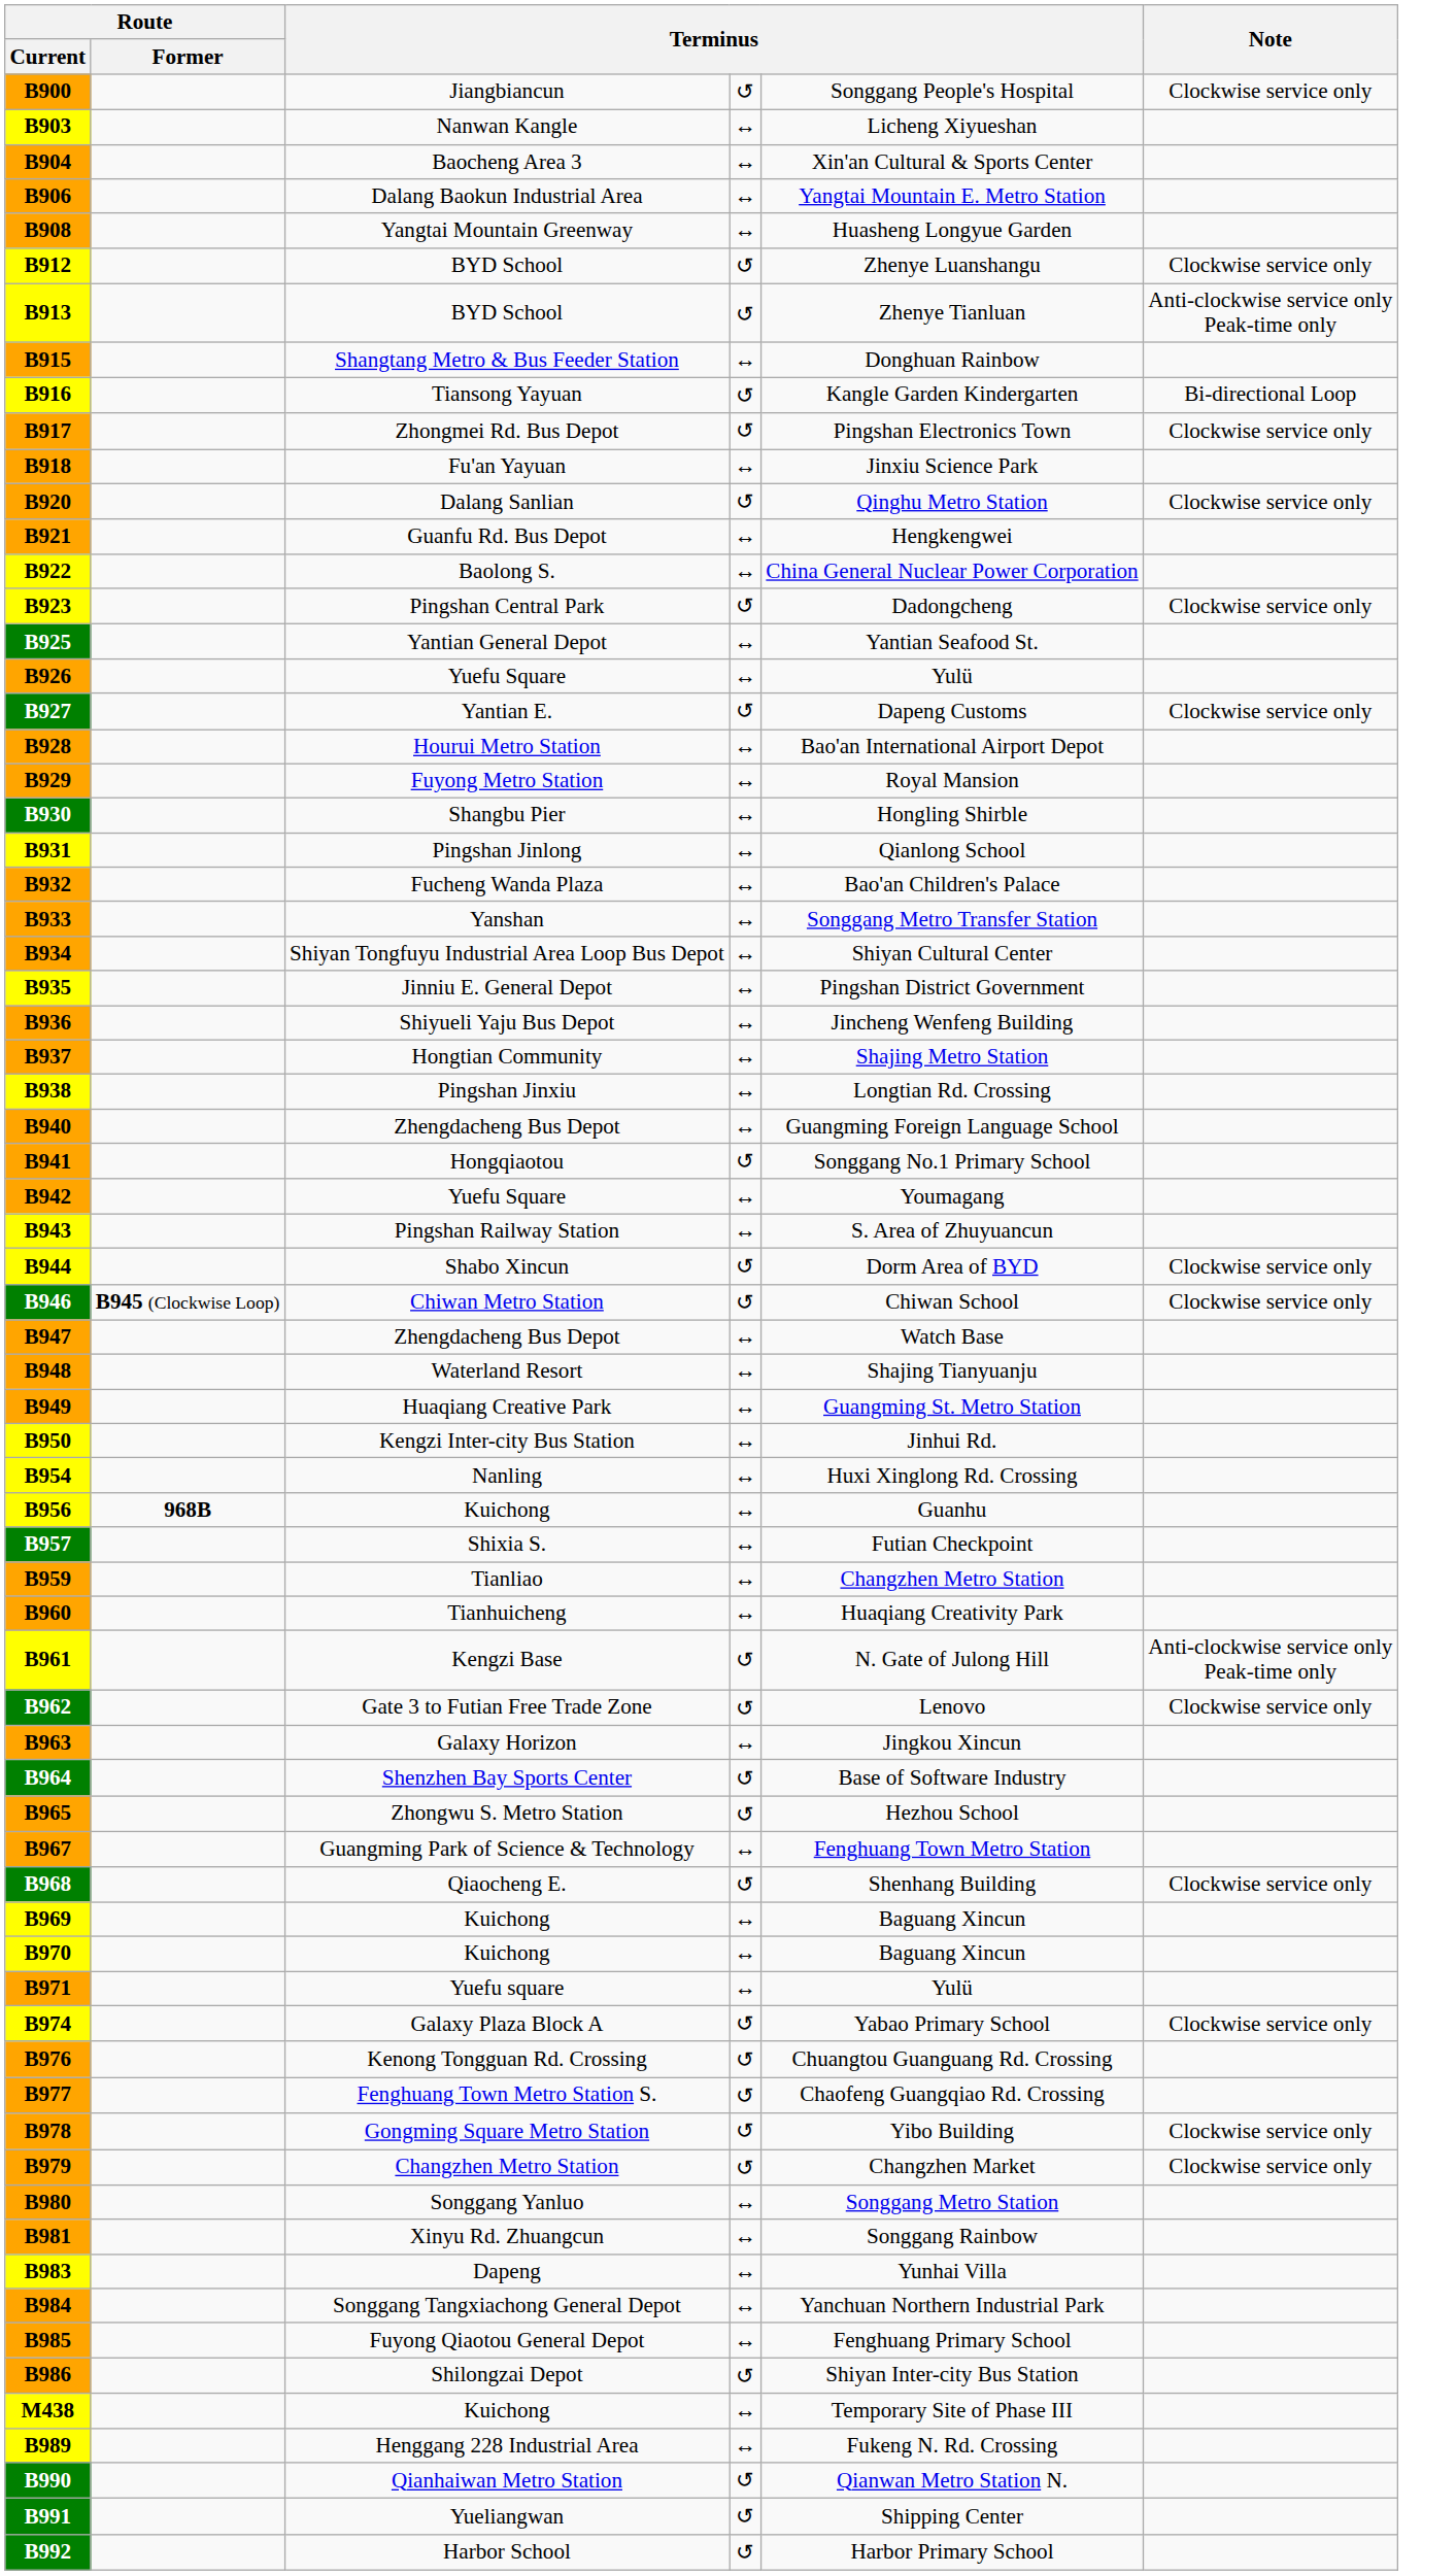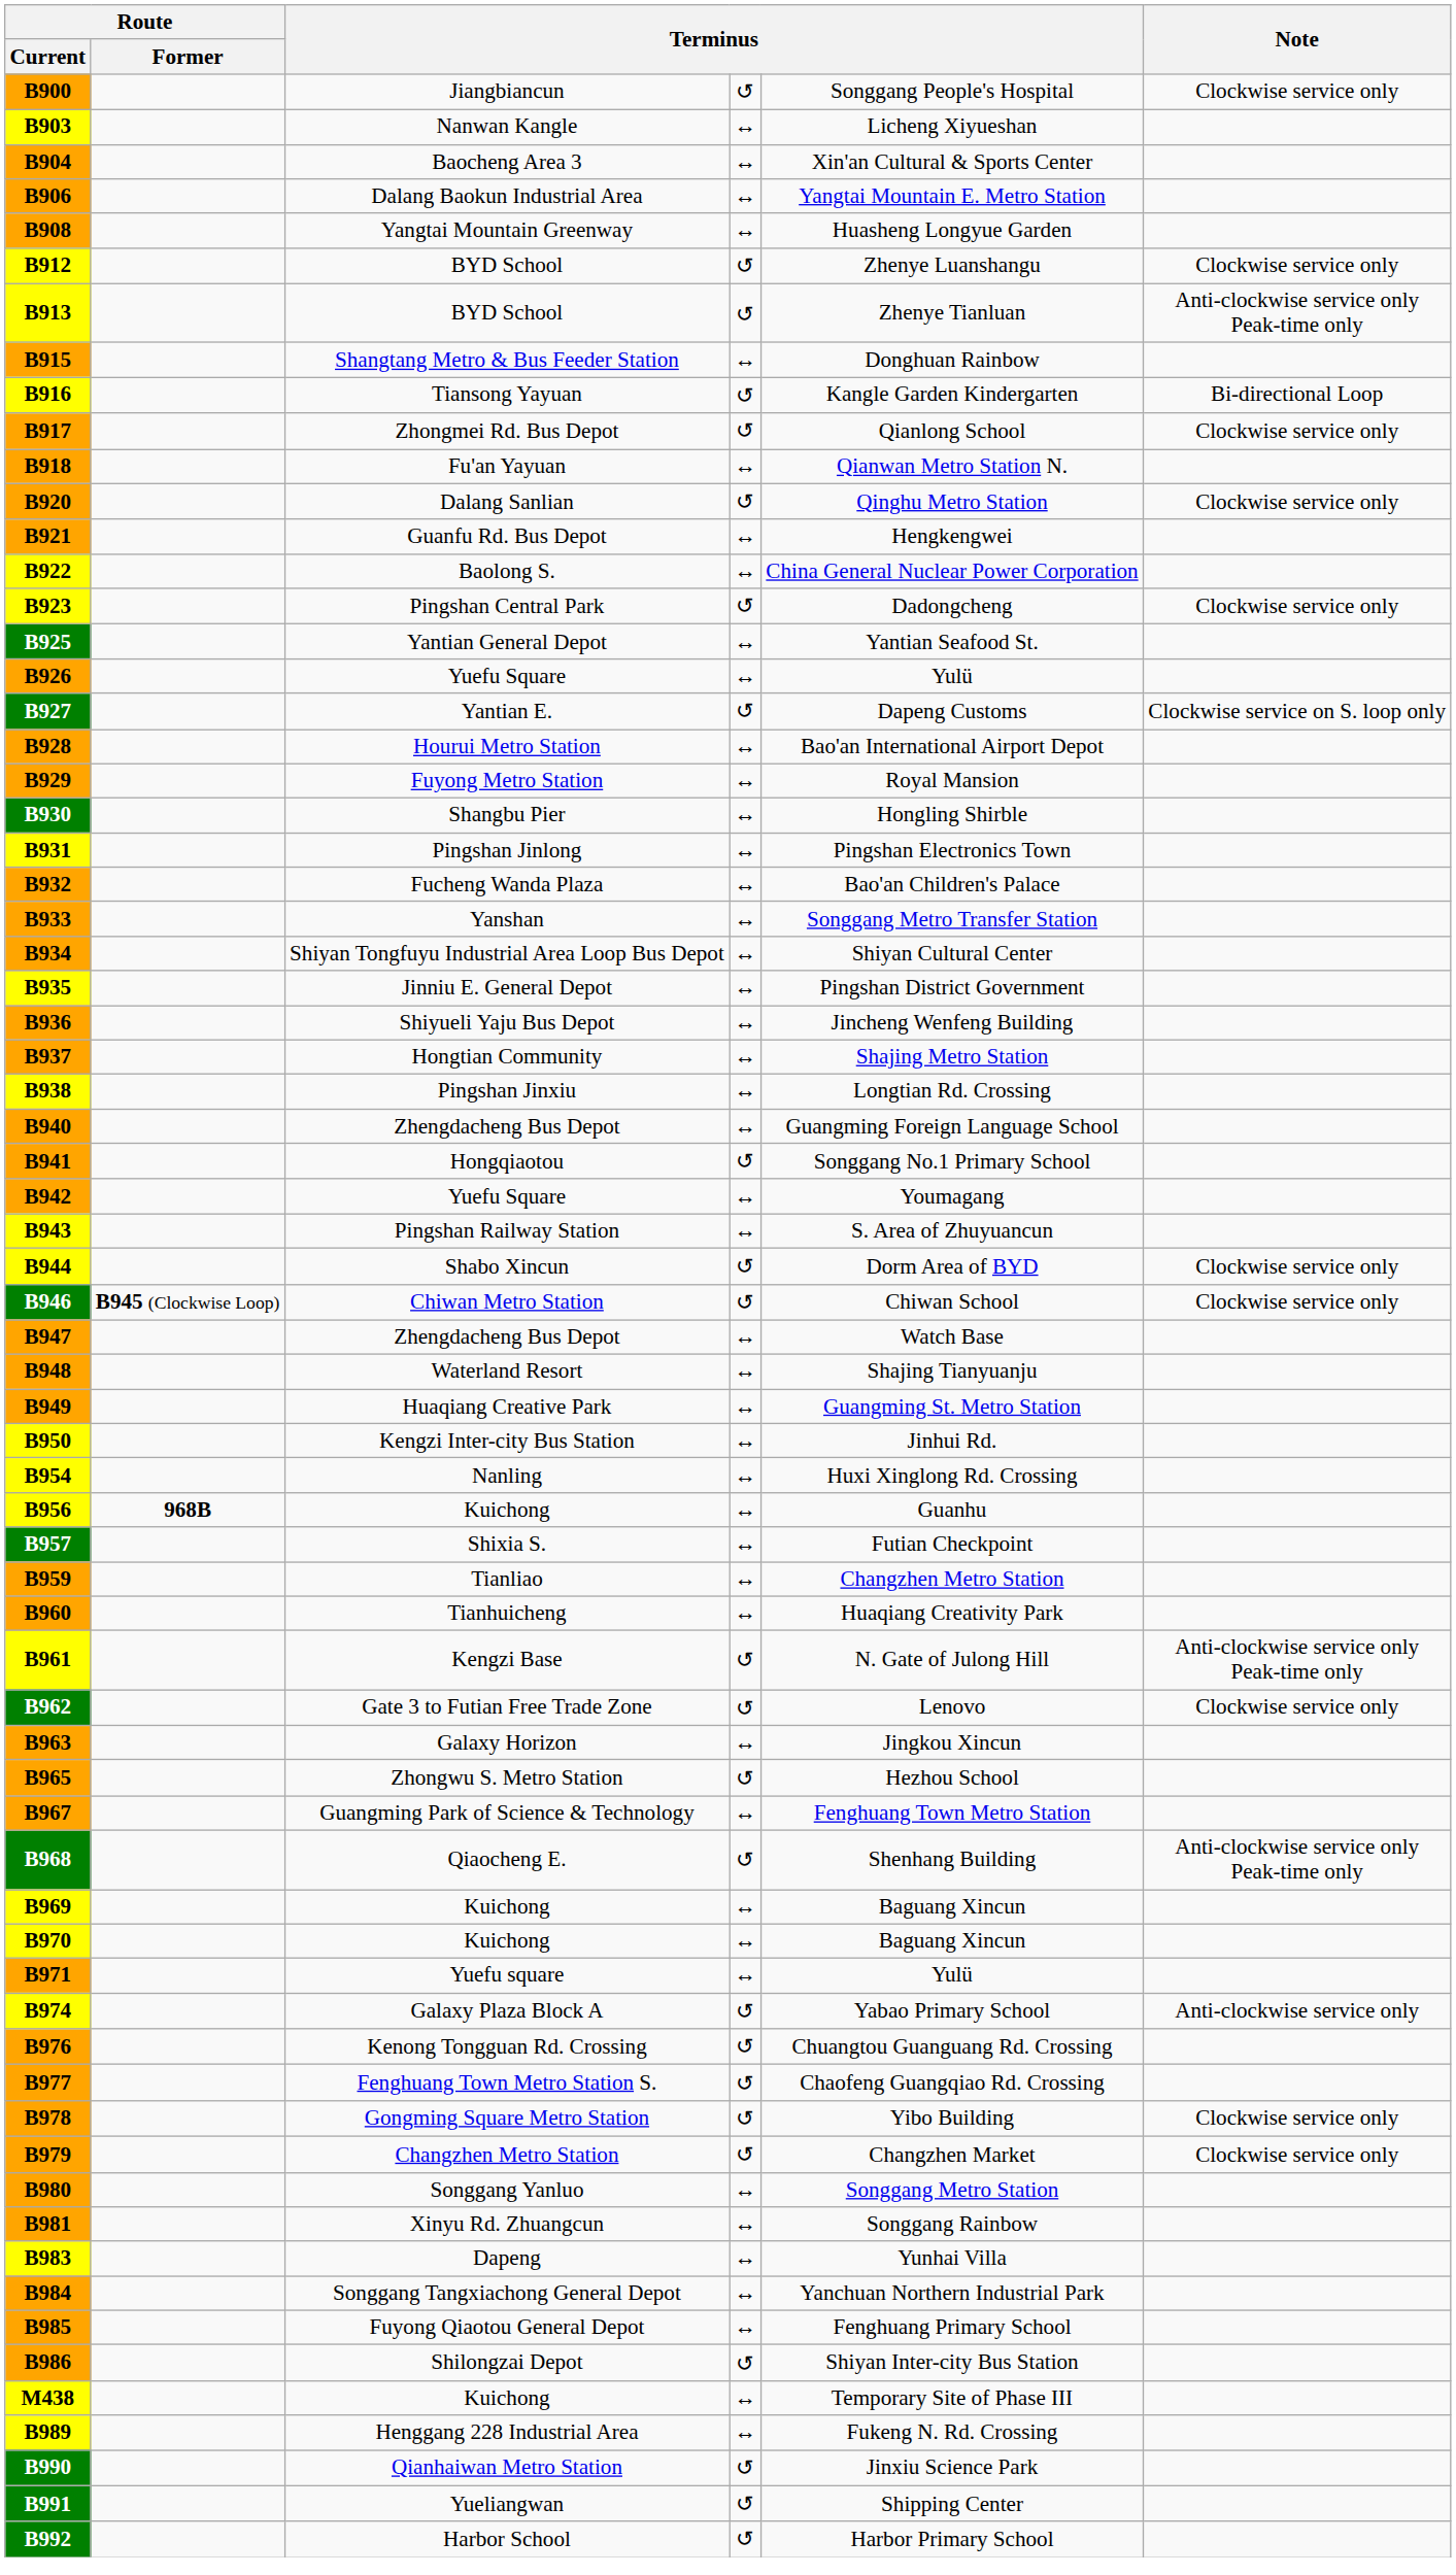Zhongmei Rd. Bus Depot | column 5: Pingshan Electronics Town -> Qianlong School
Fu'an Yayuan | column 5: Jinxiu Science Park -> Qianwan Metro Station N.
Yantian E. | Note: Clockwise service only -> Clockwise service on S. loop only
Pingshan Jinlong | column 5: Qianlong School -> Pingshan Electronics Town
- row: B964 | Shenzhen Bay Sports Center | ↺ | Base of Software Industry
Qiaocheng E. | Note: Clockwise service only -> Anti-clockwise service only Peak-time only
Galaxy Plaza Block A | Note: Clockwise service only -> Anti-clockwise service only
Qianhaiwan Metro Station | column 5: Qianwan Metro Station N. -> Jinxiu Science Park
